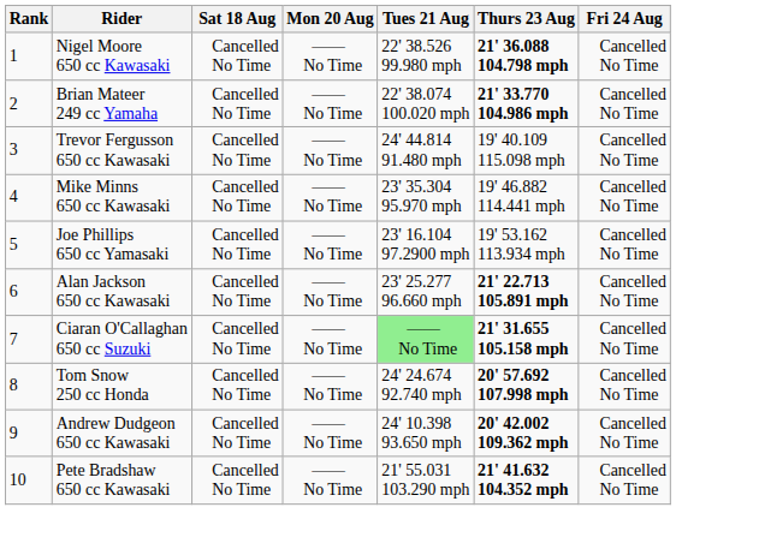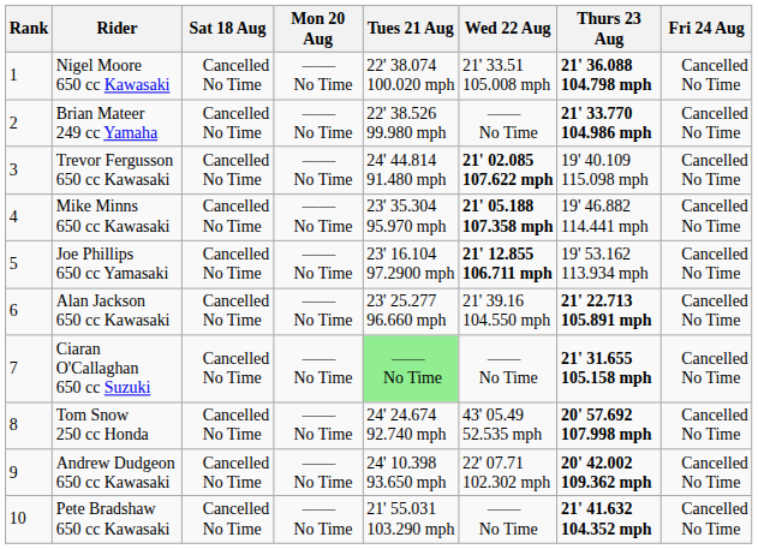+ column: Wed 22 Aug | 21' 33.51 105.008 mph | —— No Time | 21' 02.085 107.622 mph | 21' 05.188 107.358 mph | 21' 12.855 106.711 mph | 21' 39.16 104.550 mph | —— No Time | 43' 05.49 52.535 mph | 22' 07.71 102.302 mph | —— No Time
Nigel Moore 650 cc Kawasaki | Tues 21 Aug: 22' 38.526 99.980 mph -> 22' 38.074 100.020 mph
Brian Mateer 249 cc Yamaha | Tues 21 Aug: 22' 38.074 100.020 mph -> 22' 38.526 99.980 mph
